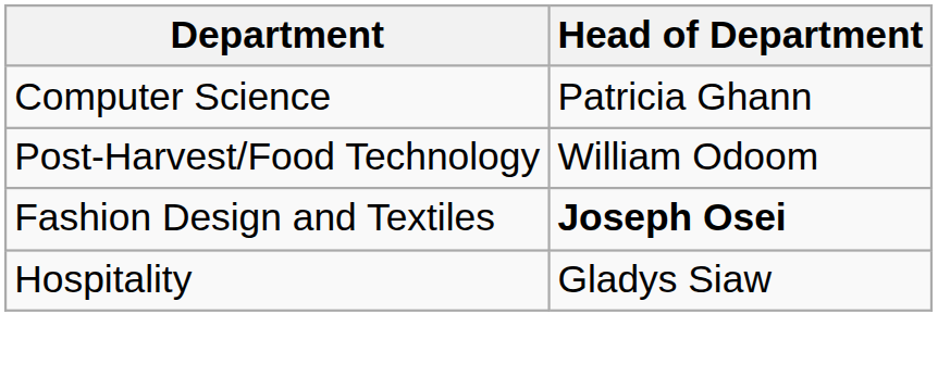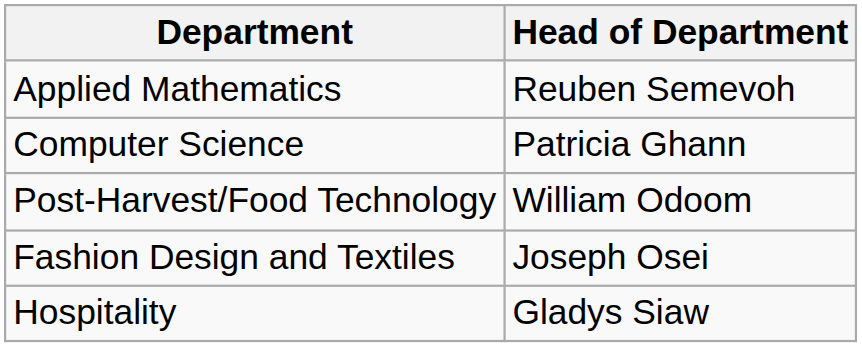+ row: Applied Mathematics | Reuben Semevoh
Fashion Design and Textiles | Head of Department: bold -> normal
